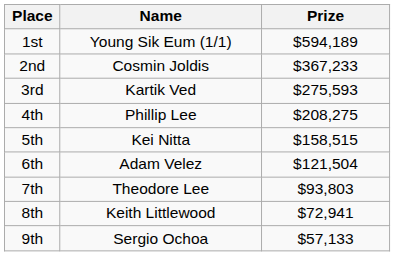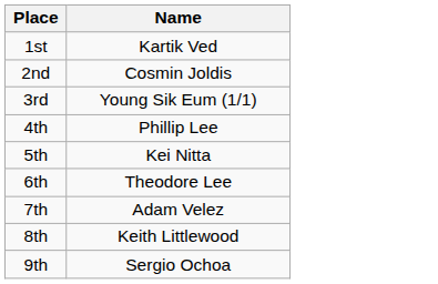- column: Prize | $594,189 | $367,233 | $275,593 | $208,275 | $158,515 | $121,504 | $93,803 | $72,941 | $57,133
1st | Name: Young Sik Eum (1/1) -> Kartik Ved
3rd | Name: Kartik Ved -> Young Sik Eum (1/1)
6th | Name: Adam Velez -> Theodore Lee
7th | Name: Theodore Lee -> Adam Velez
